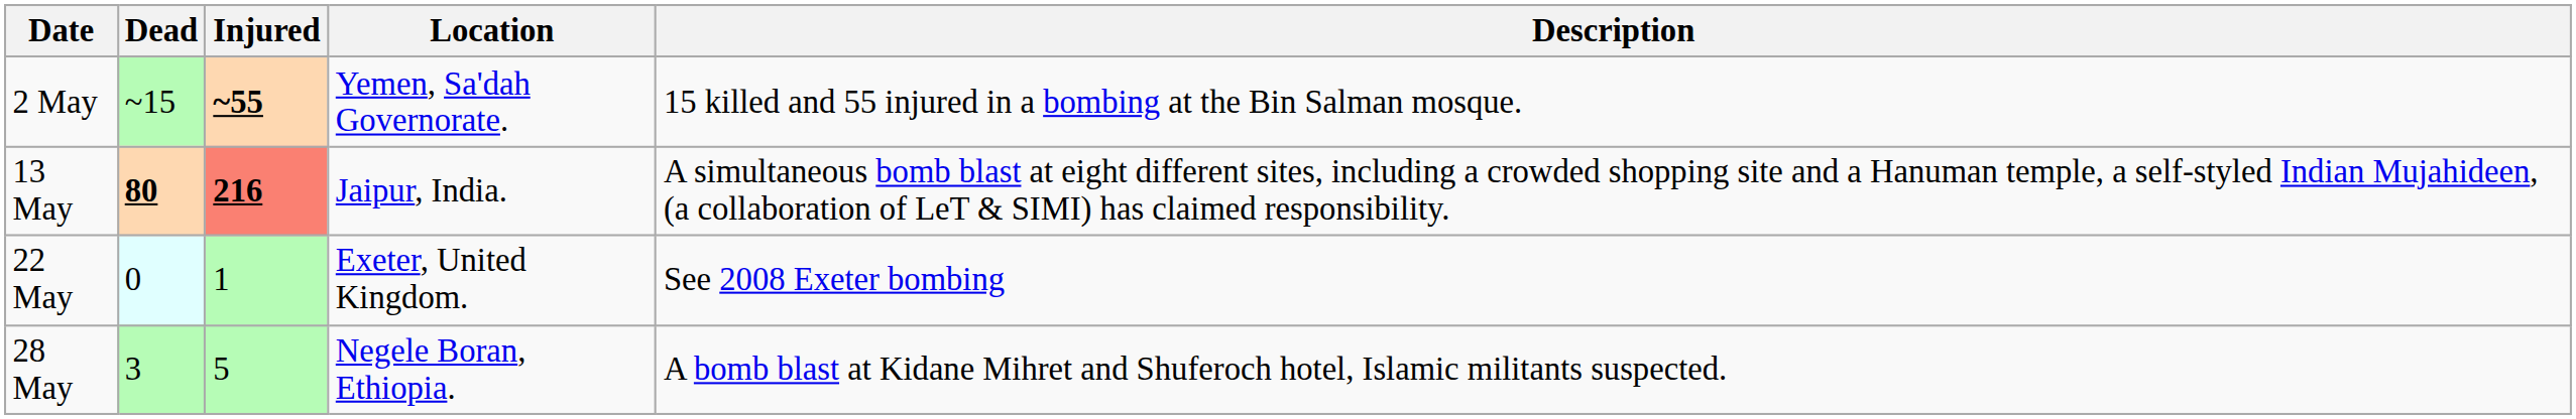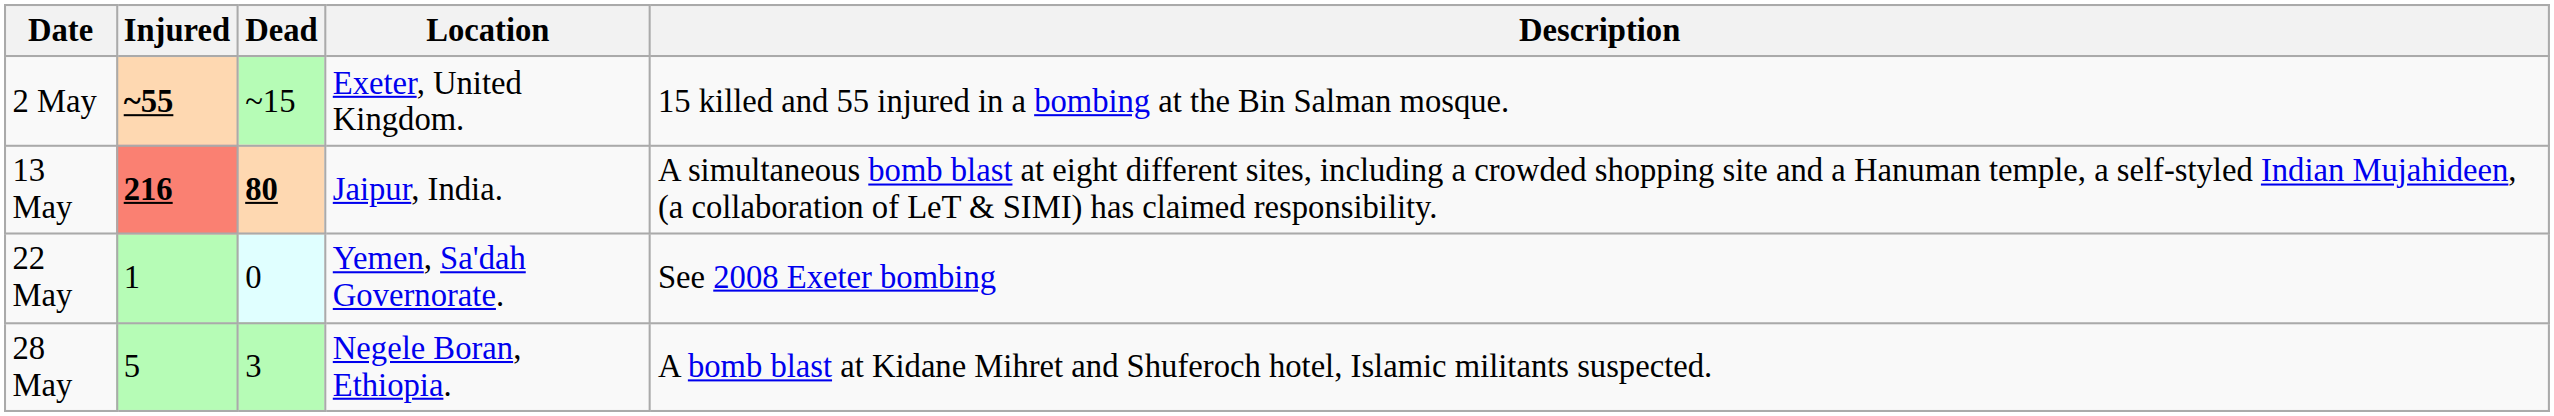columns swapped: Dead <-> Injured
2 May | Location: Yemen, Sa'dah Governorate. -> Exeter, United Kingdom.
22 May | Location: Exeter, United Kingdom. -> Yemen, Sa'dah Governorate.
